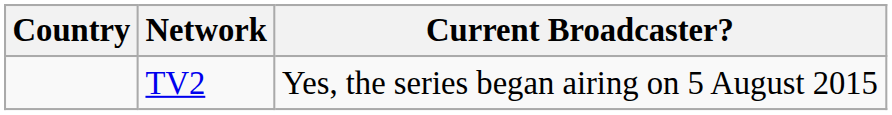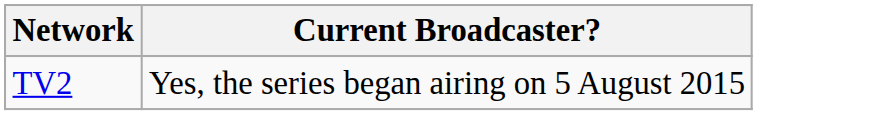- column: Country
